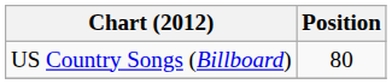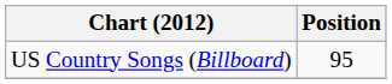US Country Songs (Billboard) | Position: 80 -> 95
